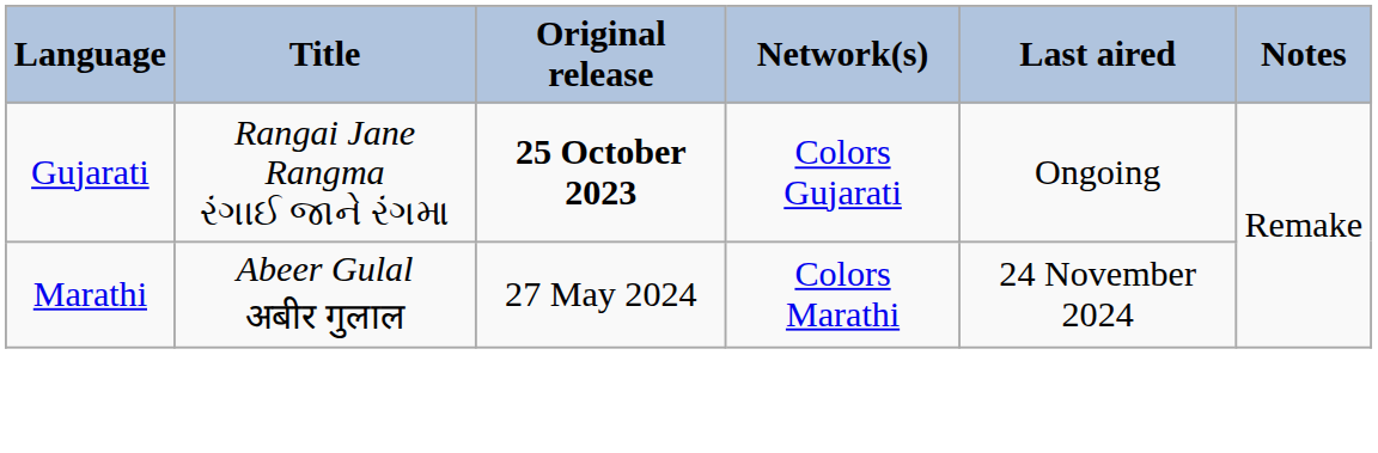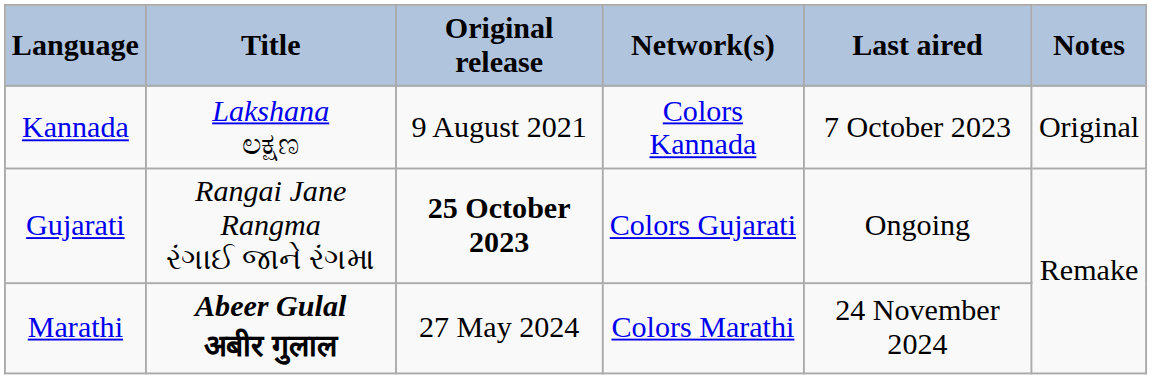+ row: Kannada | Lakshana ಲಕ್ಷಣ | 9 August 2021 | Colors Kannada | 7 October 2023 | Original
Marathi | Title: normal -> bold
